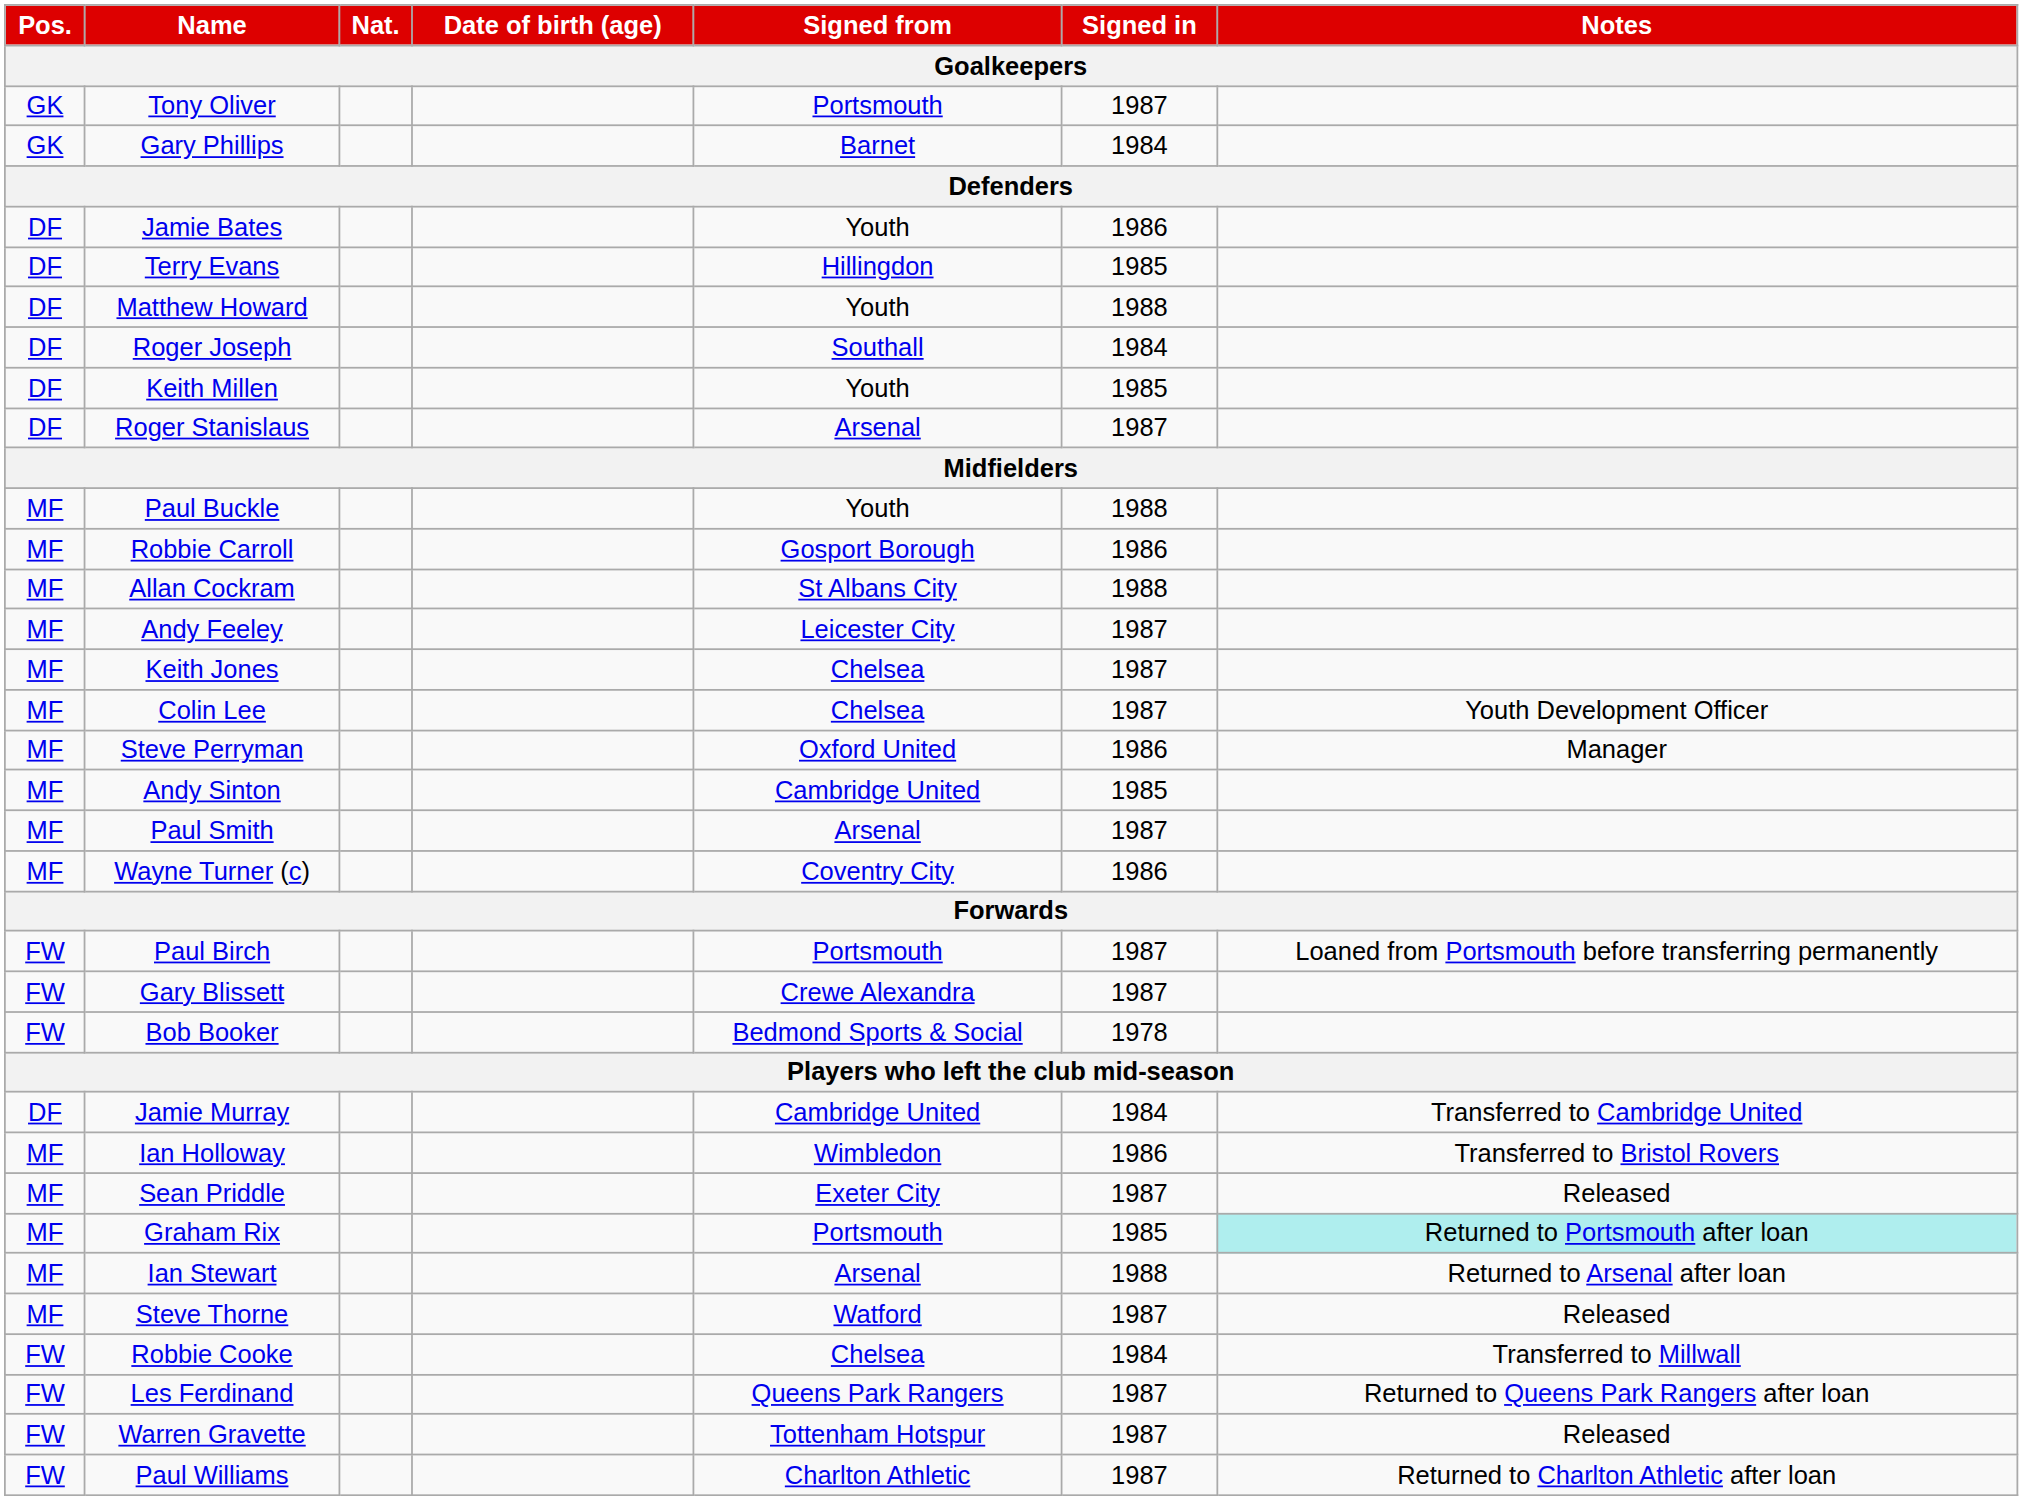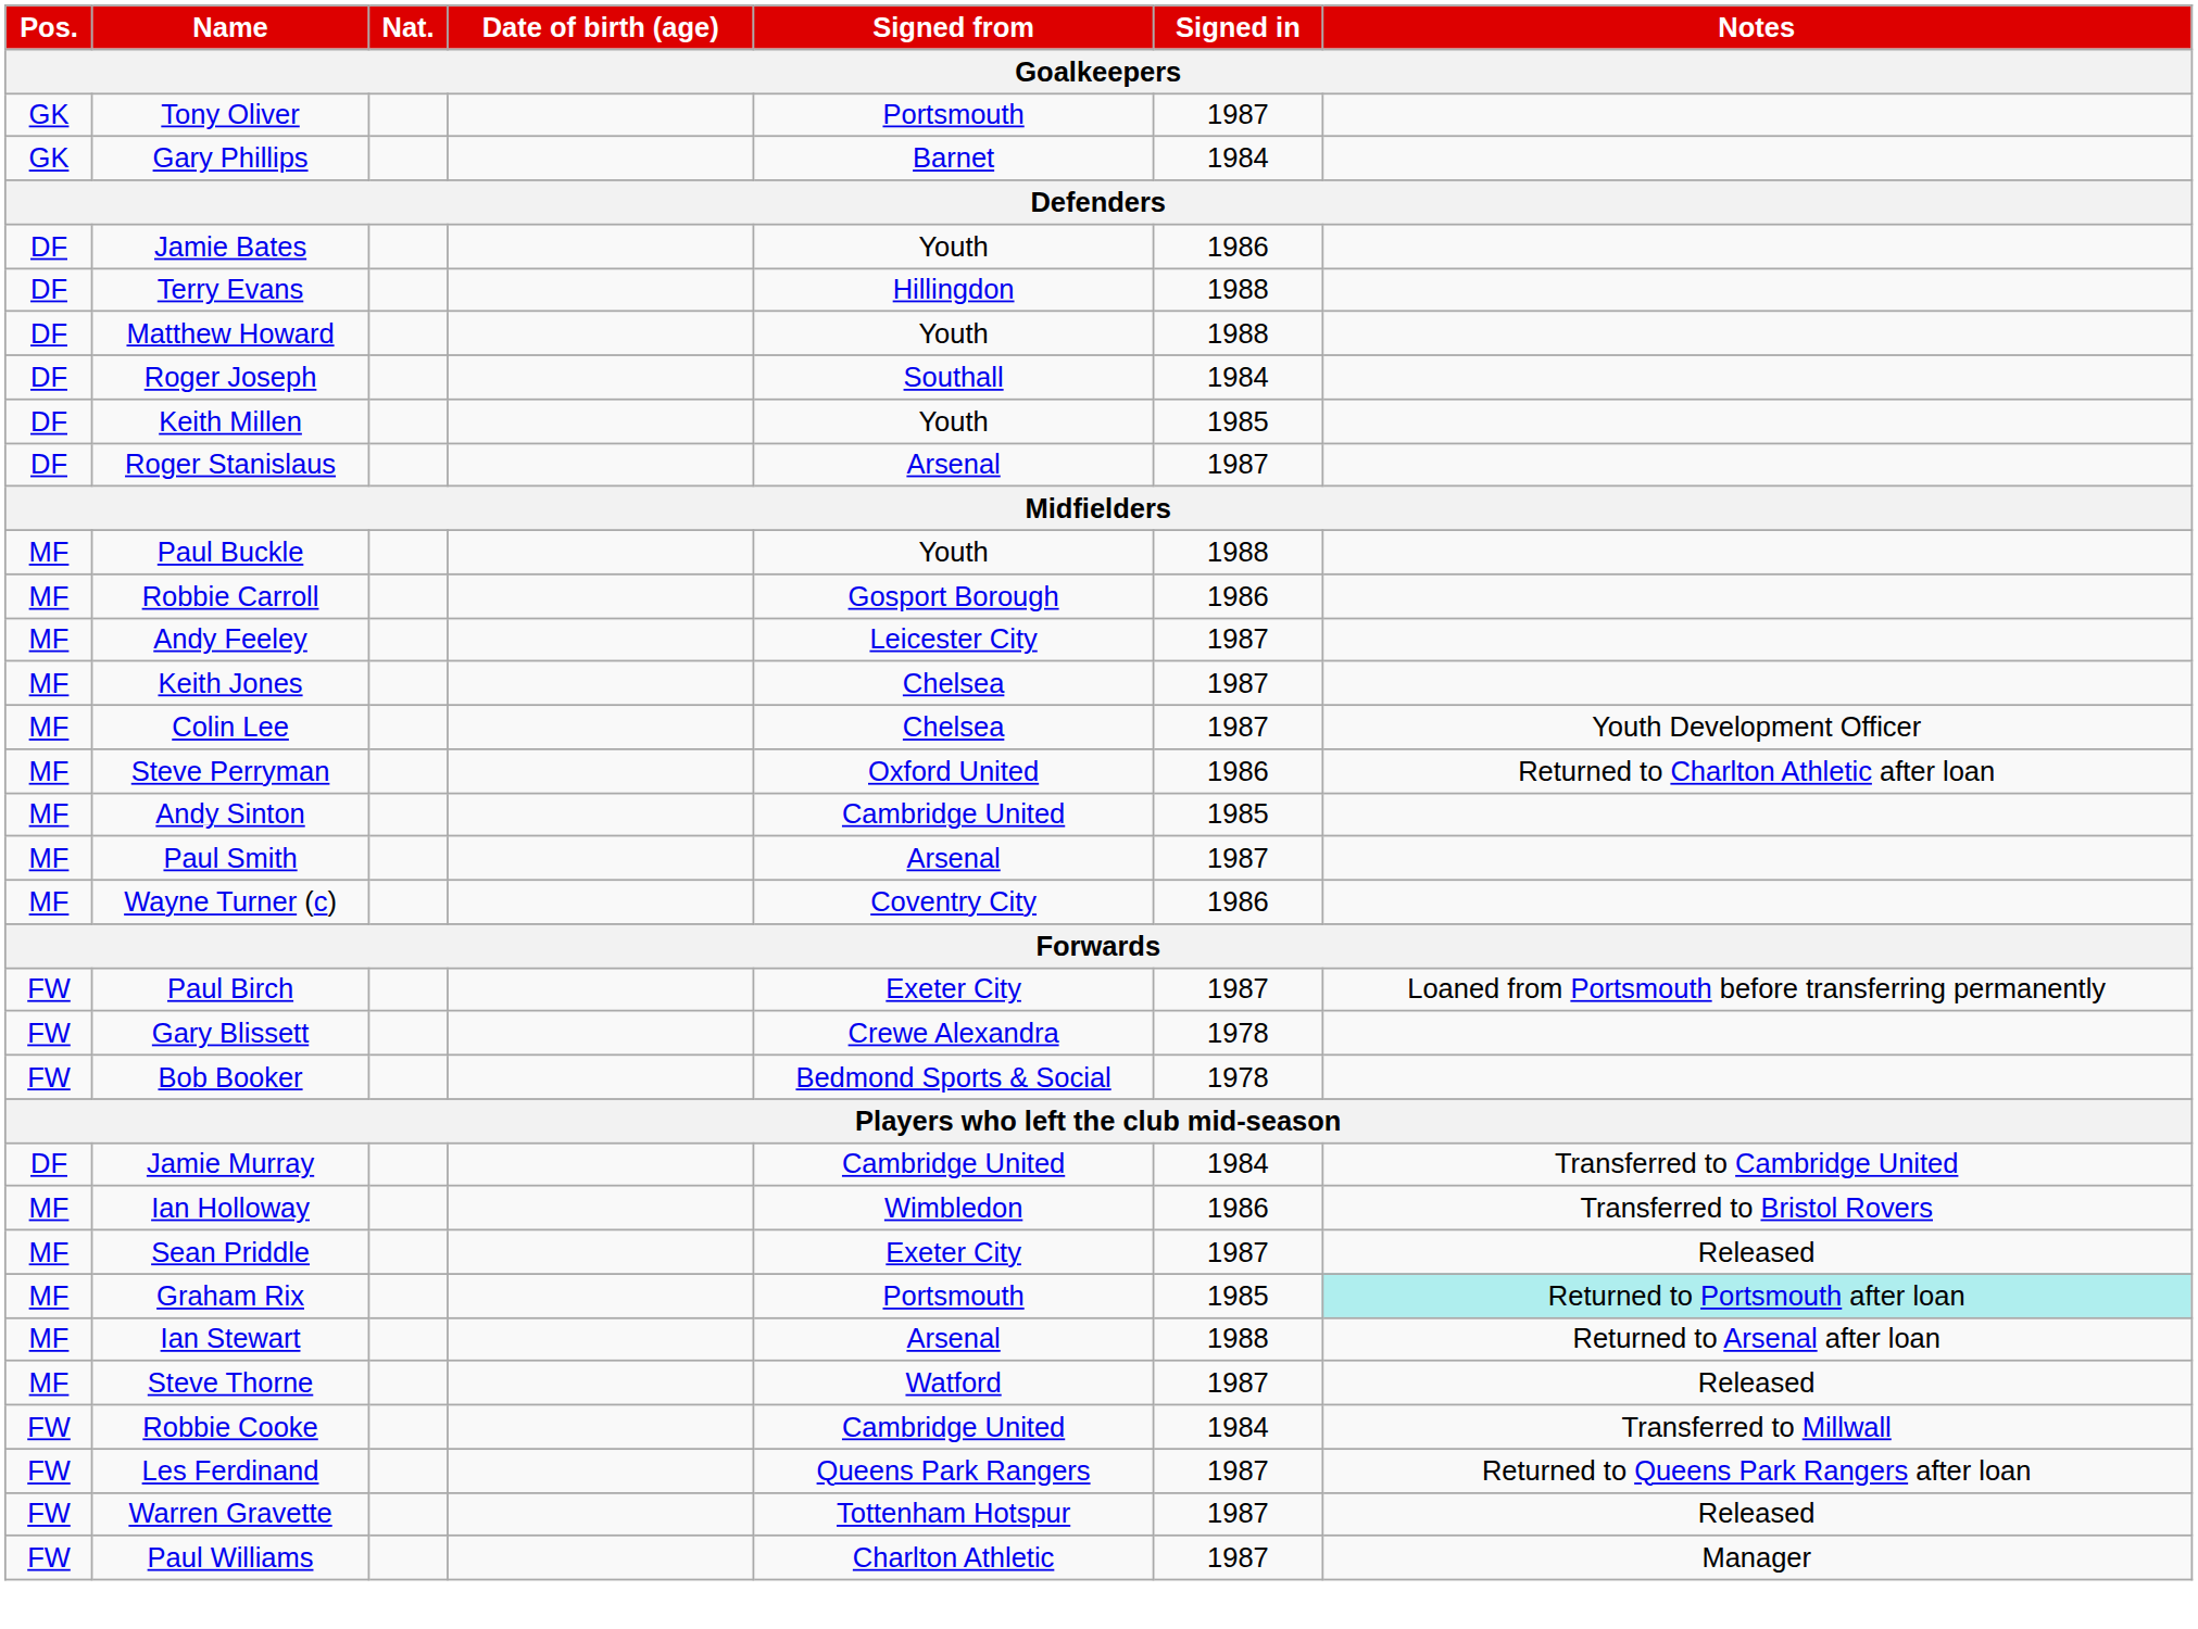Terry Evans | Signed in: 1985 -> 1988
- row: MF | Allan Cockram | St Albans City | 1988
Steve Perryman | Notes: Manager -> Returned to Charlton Athletic after loan
Paul Birch | Signed from: Portsmouth -> Exeter City
Gary Blissett | Signed in: 1987 -> 1978
Robbie Cooke | Signed from: Chelsea -> Cambridge United
Paul Williams | Notes: Returned to Charlton Athletic after loan -> Manager
